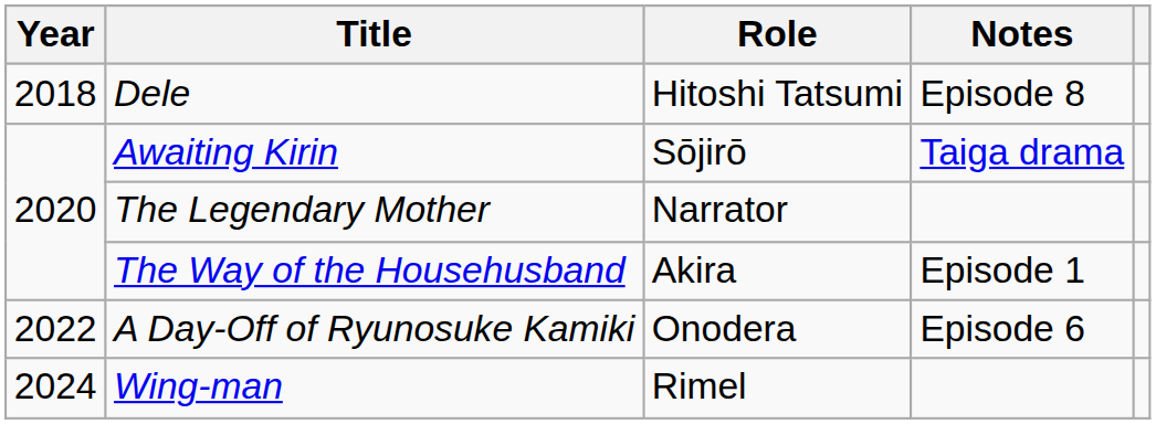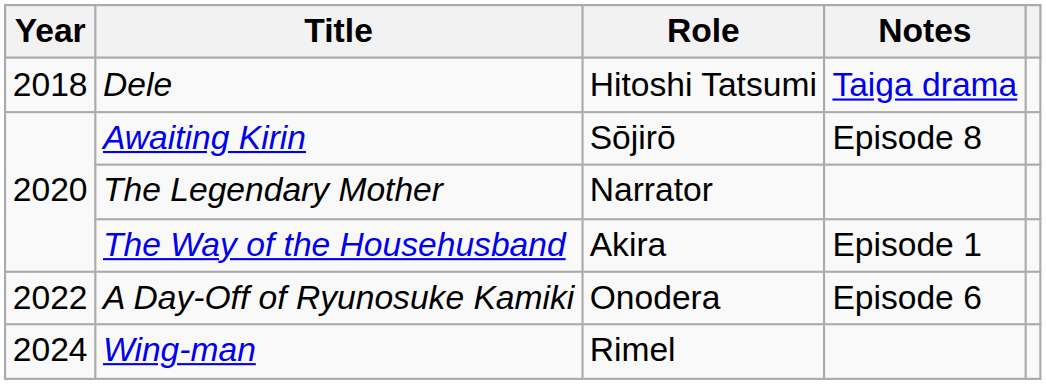Dele | Notes: Episode 8 -> Taiga drama
Awaiting Kirin | Notes: Taiga drama -> Episode 8
